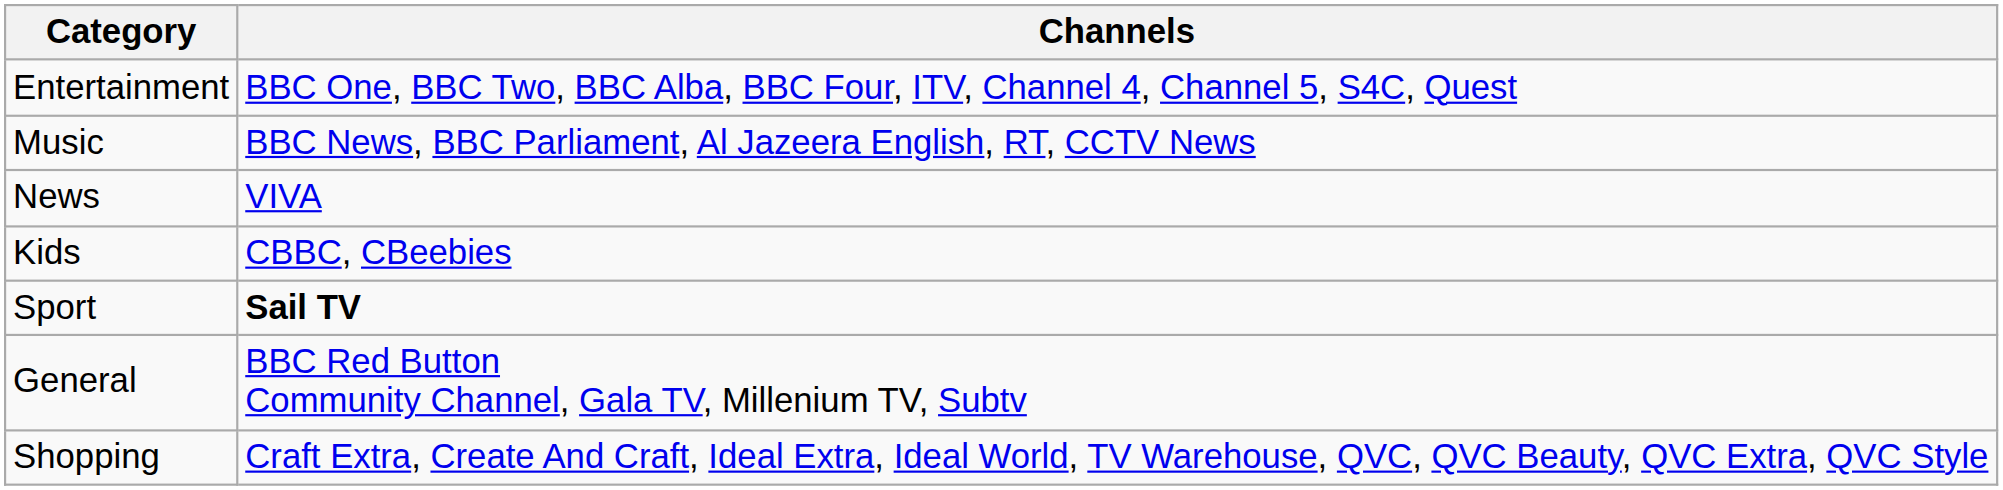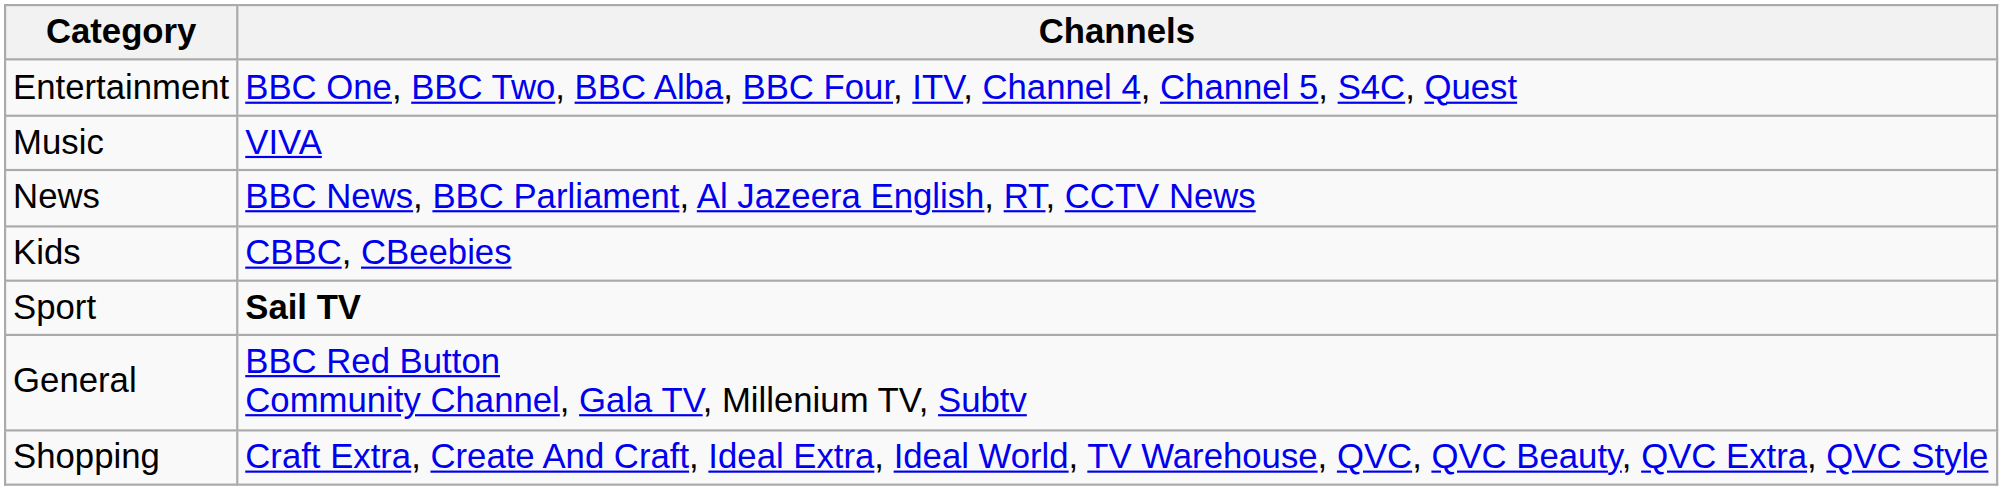Music | Channels: BBC News, BBC Parliament, Al Jazeera English, RT, CCTV News -> VIVA
News | Channels: VIVA -> BBC News, BBC Parliament, Al Jazeera English, RT, CCTV News
